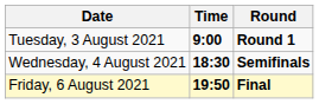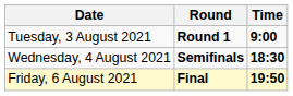columns swapped: Time <-> Round
